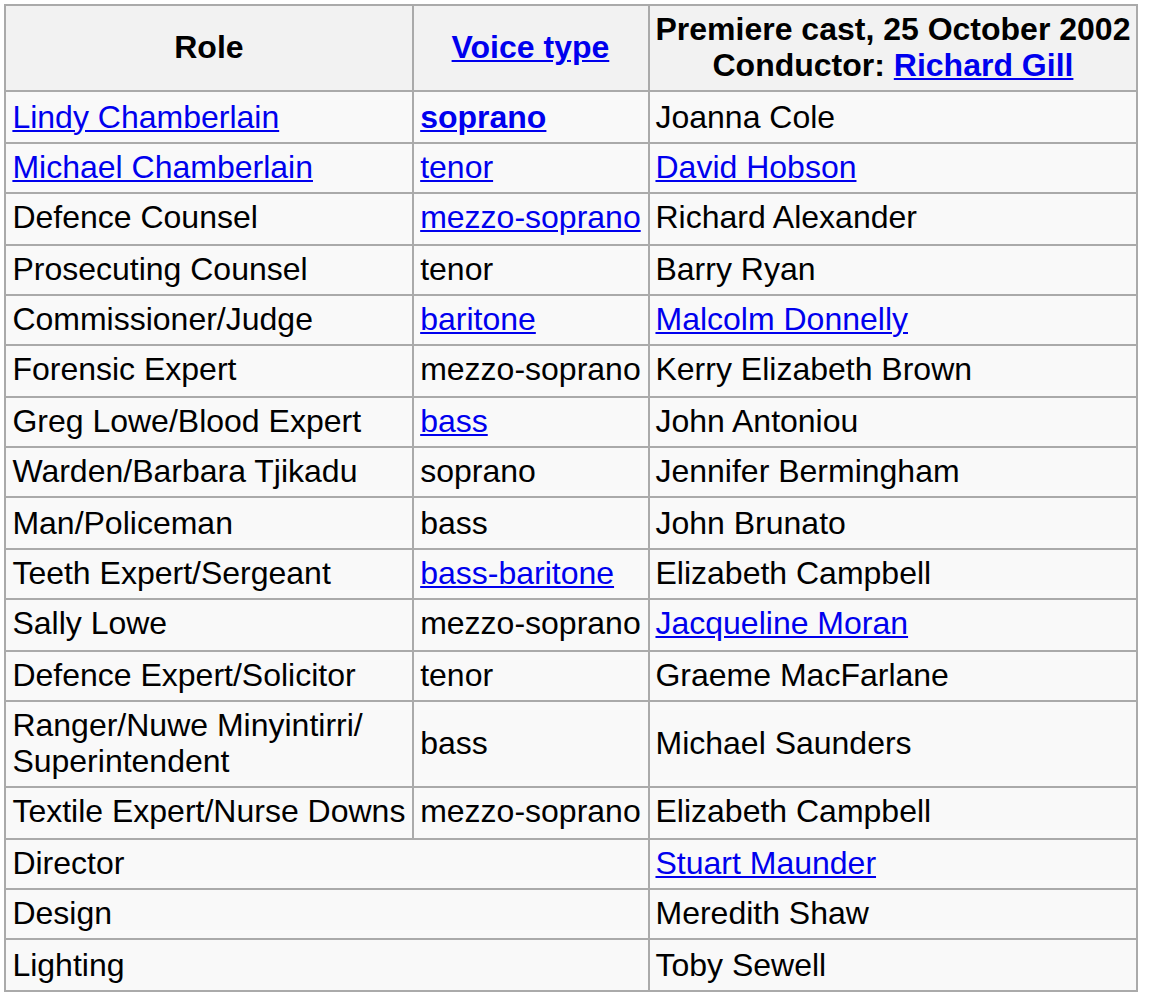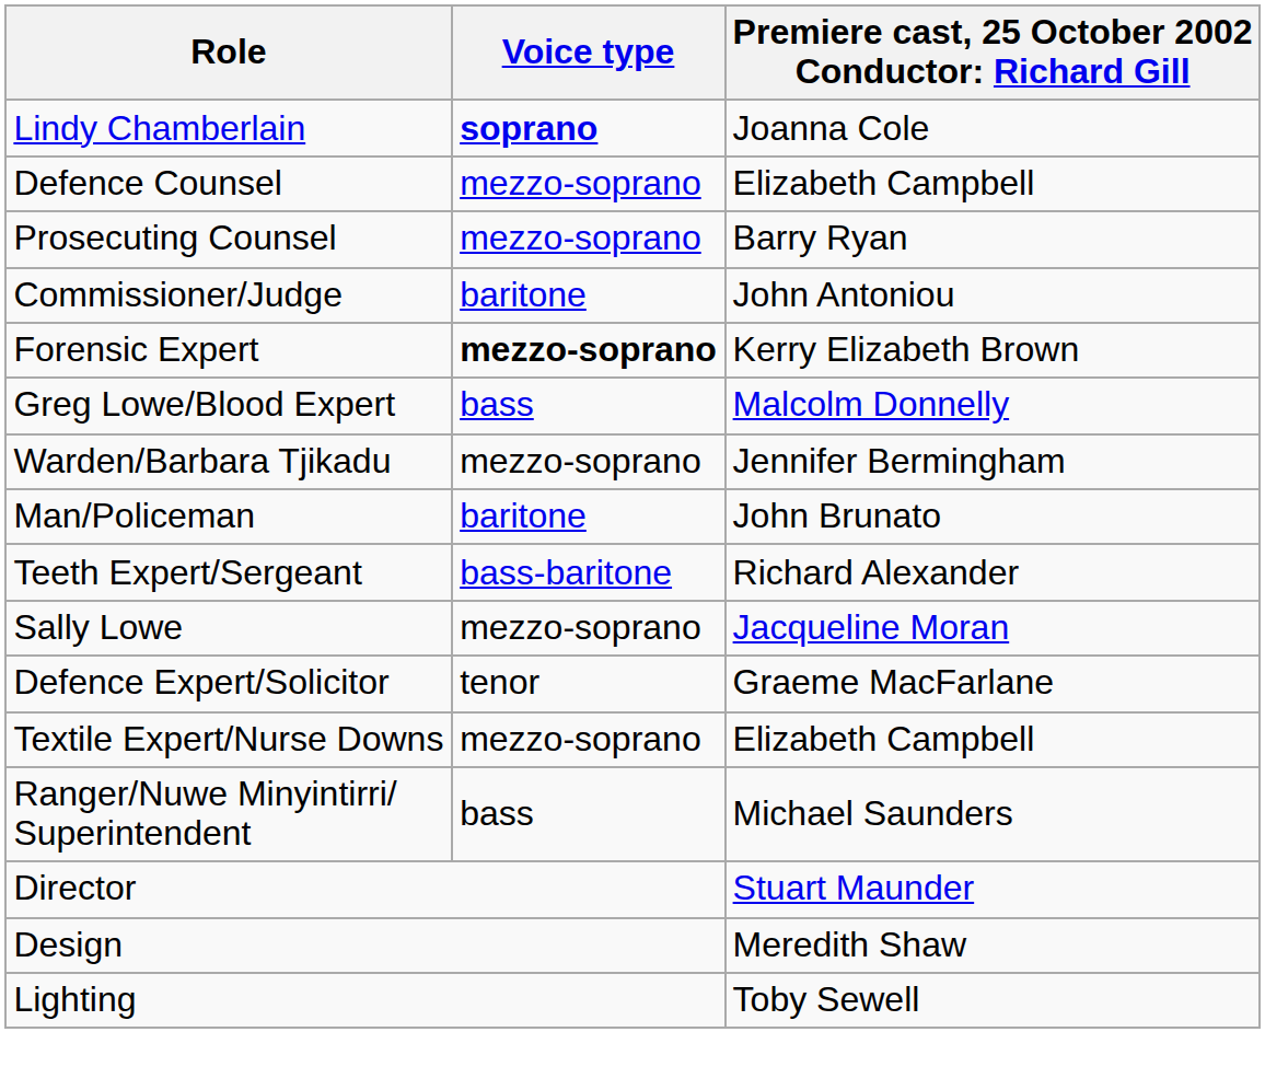- row: Michael Chamberlain | tenor | David Hobson
Defence Counsel | column 3: Richard Alexander -> Elizabeth Campbell
Prosecuting Counsel | Voice type: tenor -> mezzo-soprano
Commissioner/Judge | column 3: Malcolm Donnelly -> John Antoniou
Forensic Expert | Voice type: normal -> bold
Greg Lowe/Blood Expert | column 3: John Antoniou -> Malcolm Donnelly
Warden/Barbara Tjikadu | Voice type: soprano -> mezzo-soprano
Man/Policeman | Voice type: bass -> baritone
Teeth Expert/Sergeant | column 3: Elizabeth Campbell -> Richard Alexander
rows swapped: Textile Expert/Nurse Downs <-> Ranger/Nuwe Minyintirri/ Superintendent
